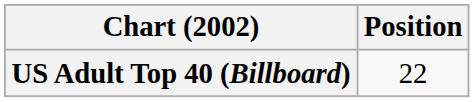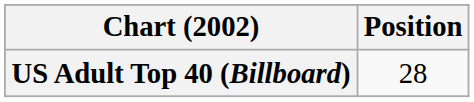US Adult Top 40 (Billboard) | Position: 22 -> 28
